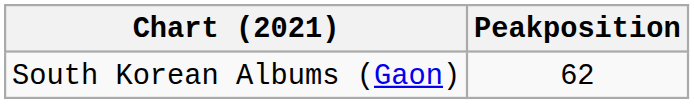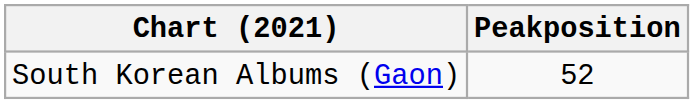South Korean Albums (Gaon) | Peakposition: 62 -> 52
